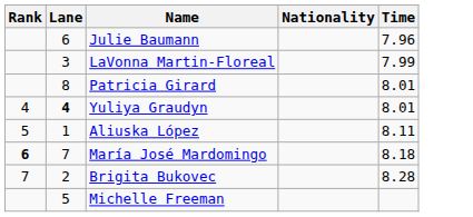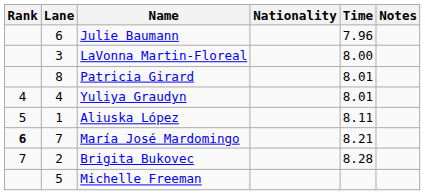+ column: Notes
LaVonna Martin-Floreal | Time: 7.99 -> 8.00
Yuliya Graudyn | Lane: bold -> normal
María José Mardomingo | Time: 8.18 -> 8.21
